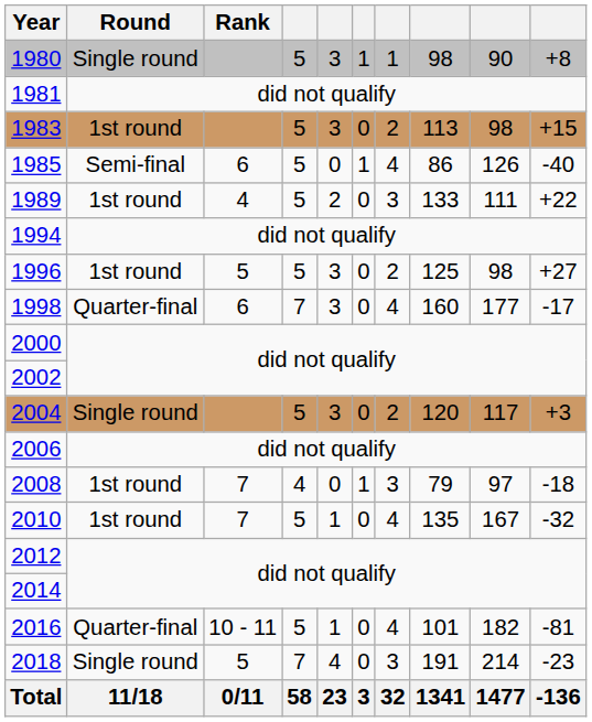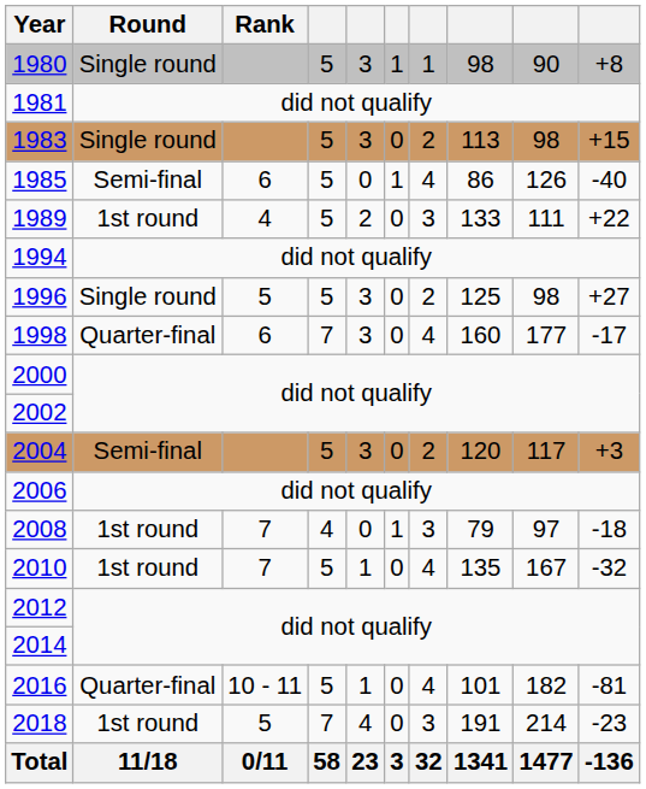1983 | Round: 1st round -> Single round
1996 | Round: 1st round -> Single round
2004 | Round: Single round -> Semi-final
2018 | Round: Single round -> 1st round
